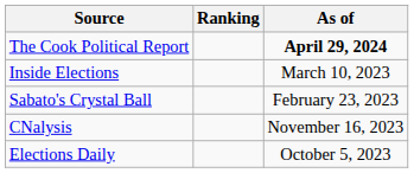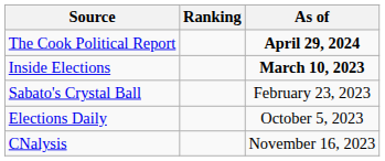Inside Elections | As of: normal -> bold
rows swapped: Elections Daily <-> CNalysis
